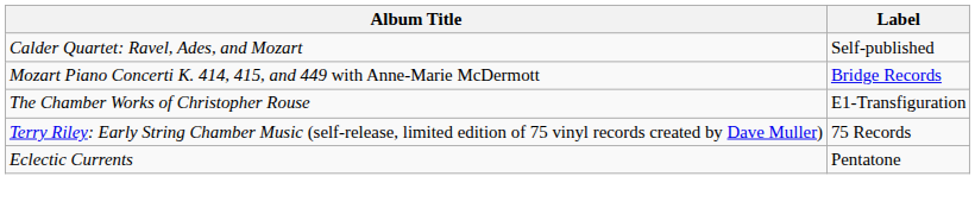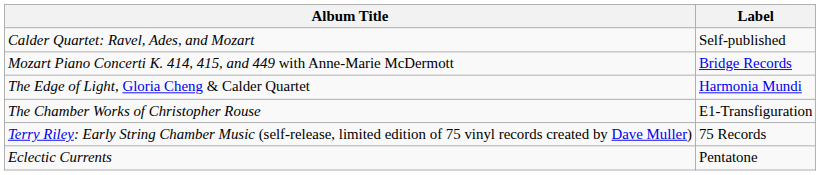+ row: The Edge of Light, Gloria Cheng & Calder Quartet | Harmonia Mundi
